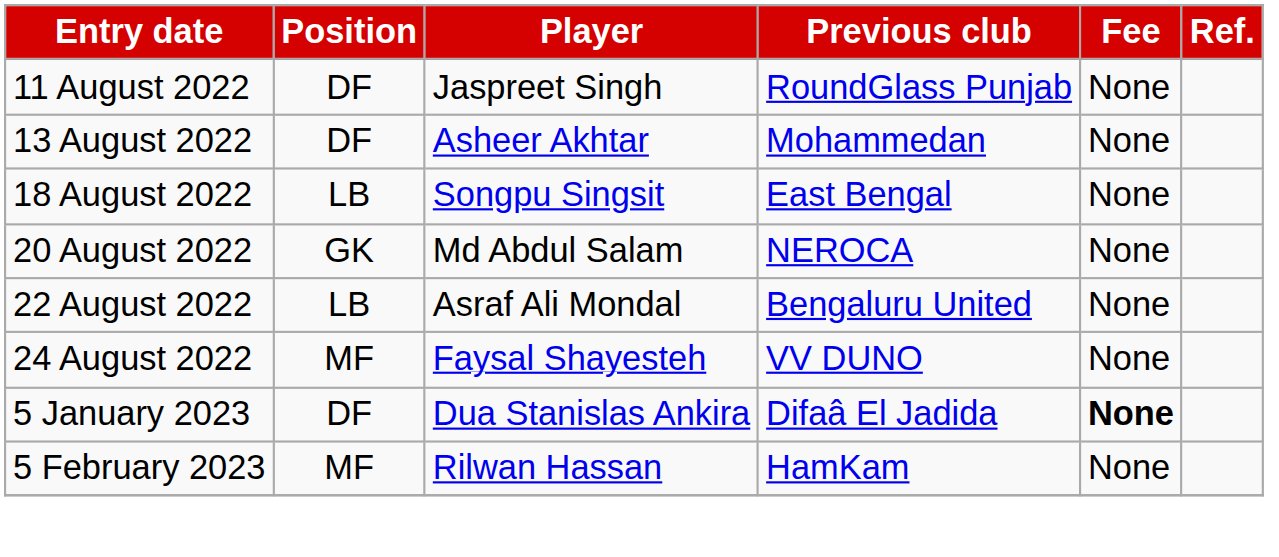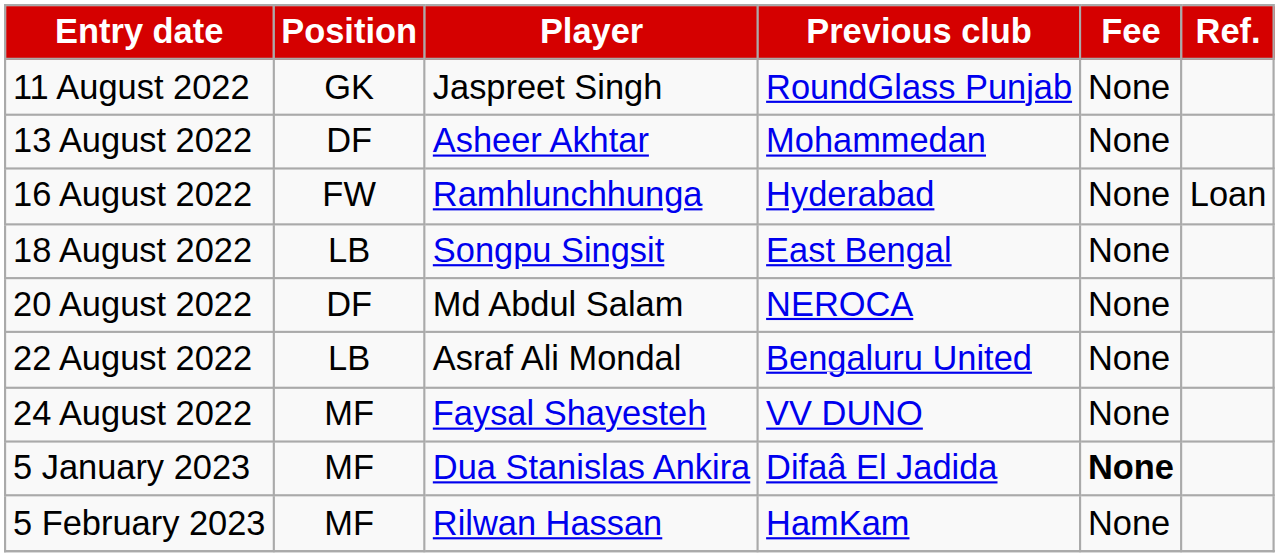11 August 2022 | Position: DF -> GK
+ row: 16 August 2022 | FW | Ramhlunchhunga | Hyderabad | None | Loan
20 August 2022 | Position: GK -> DF
5 January 2023 | Position: DF -> MF
